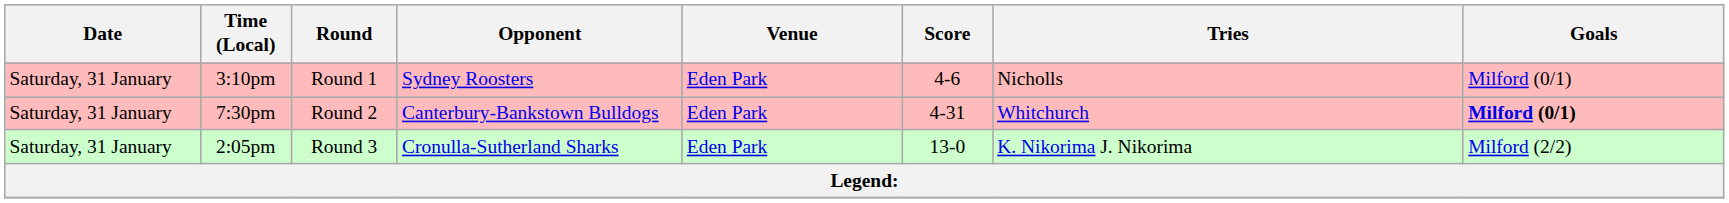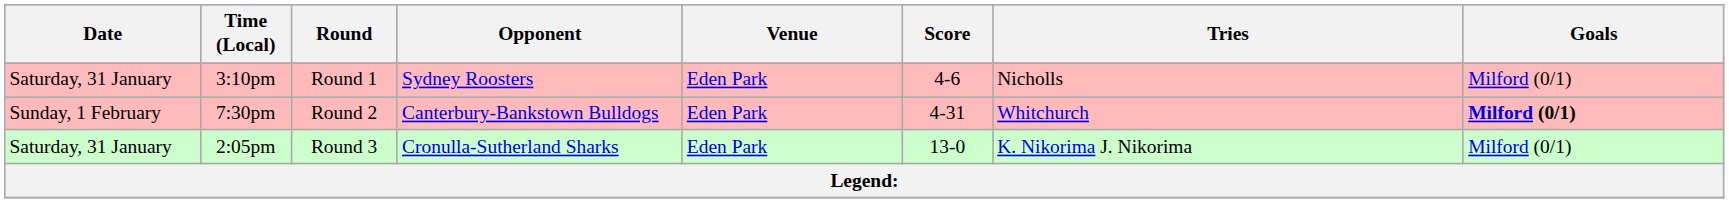7:30pm | Date: Saturday, 31 January -> Sunday, 1 February
2:05pm | Goals: Milford (2/2) -> Milford (0/1)
